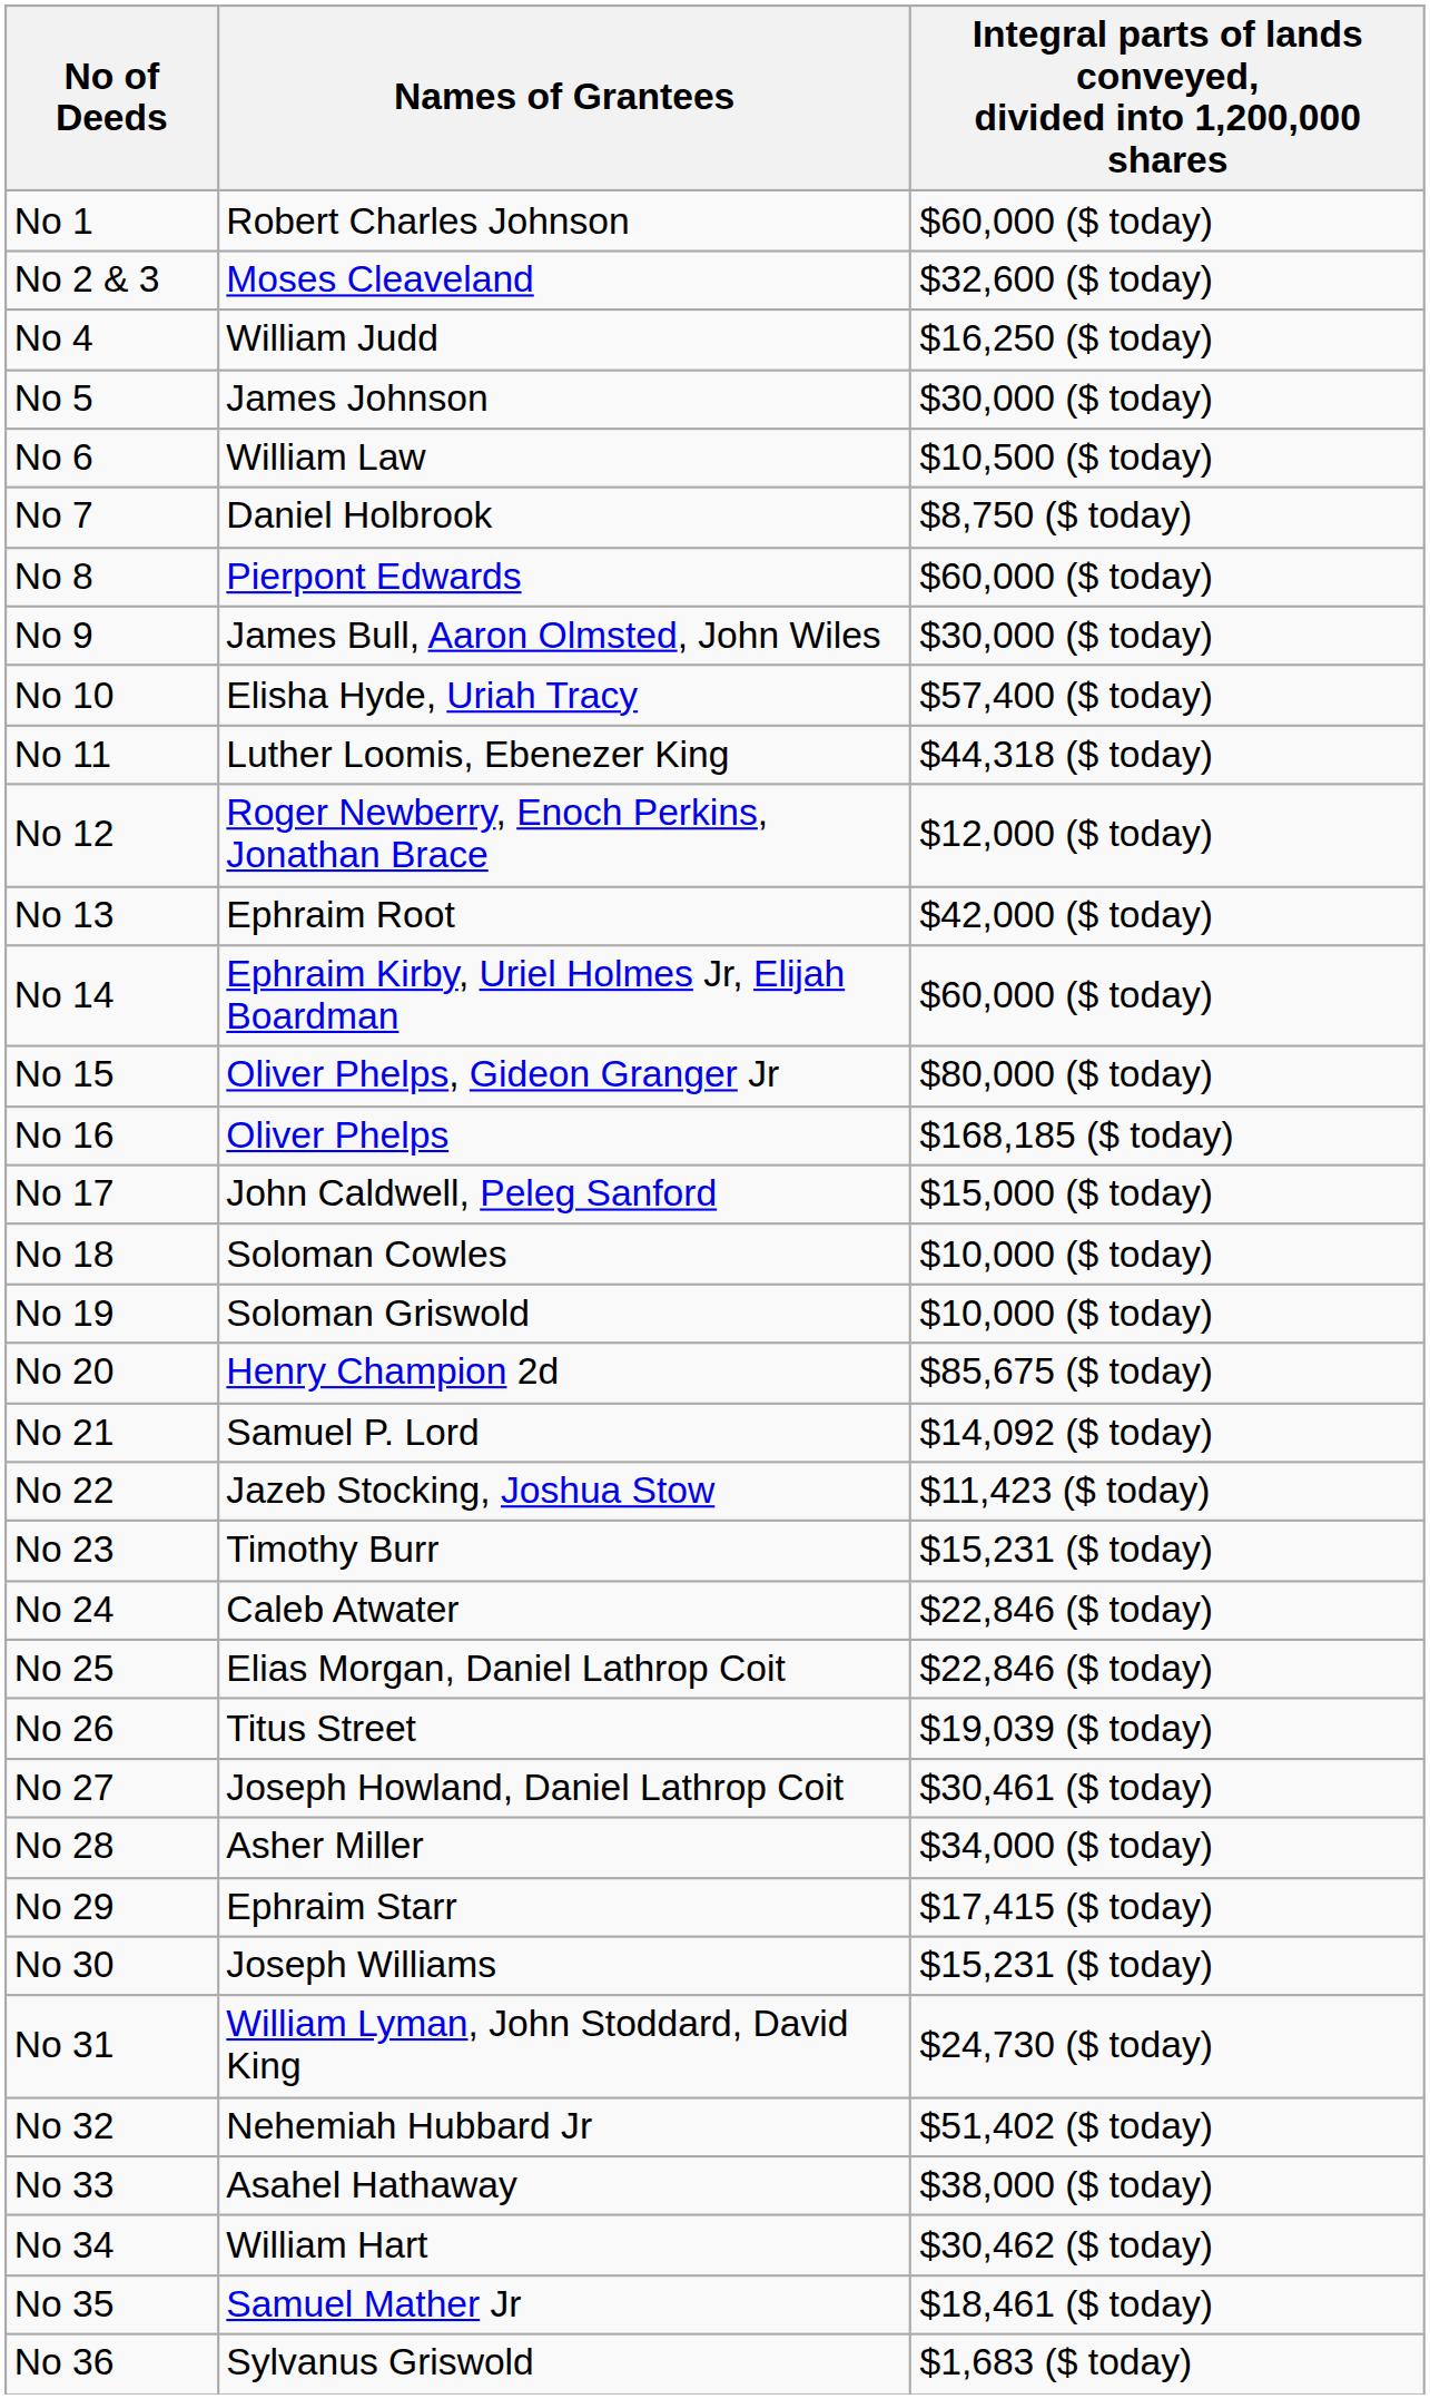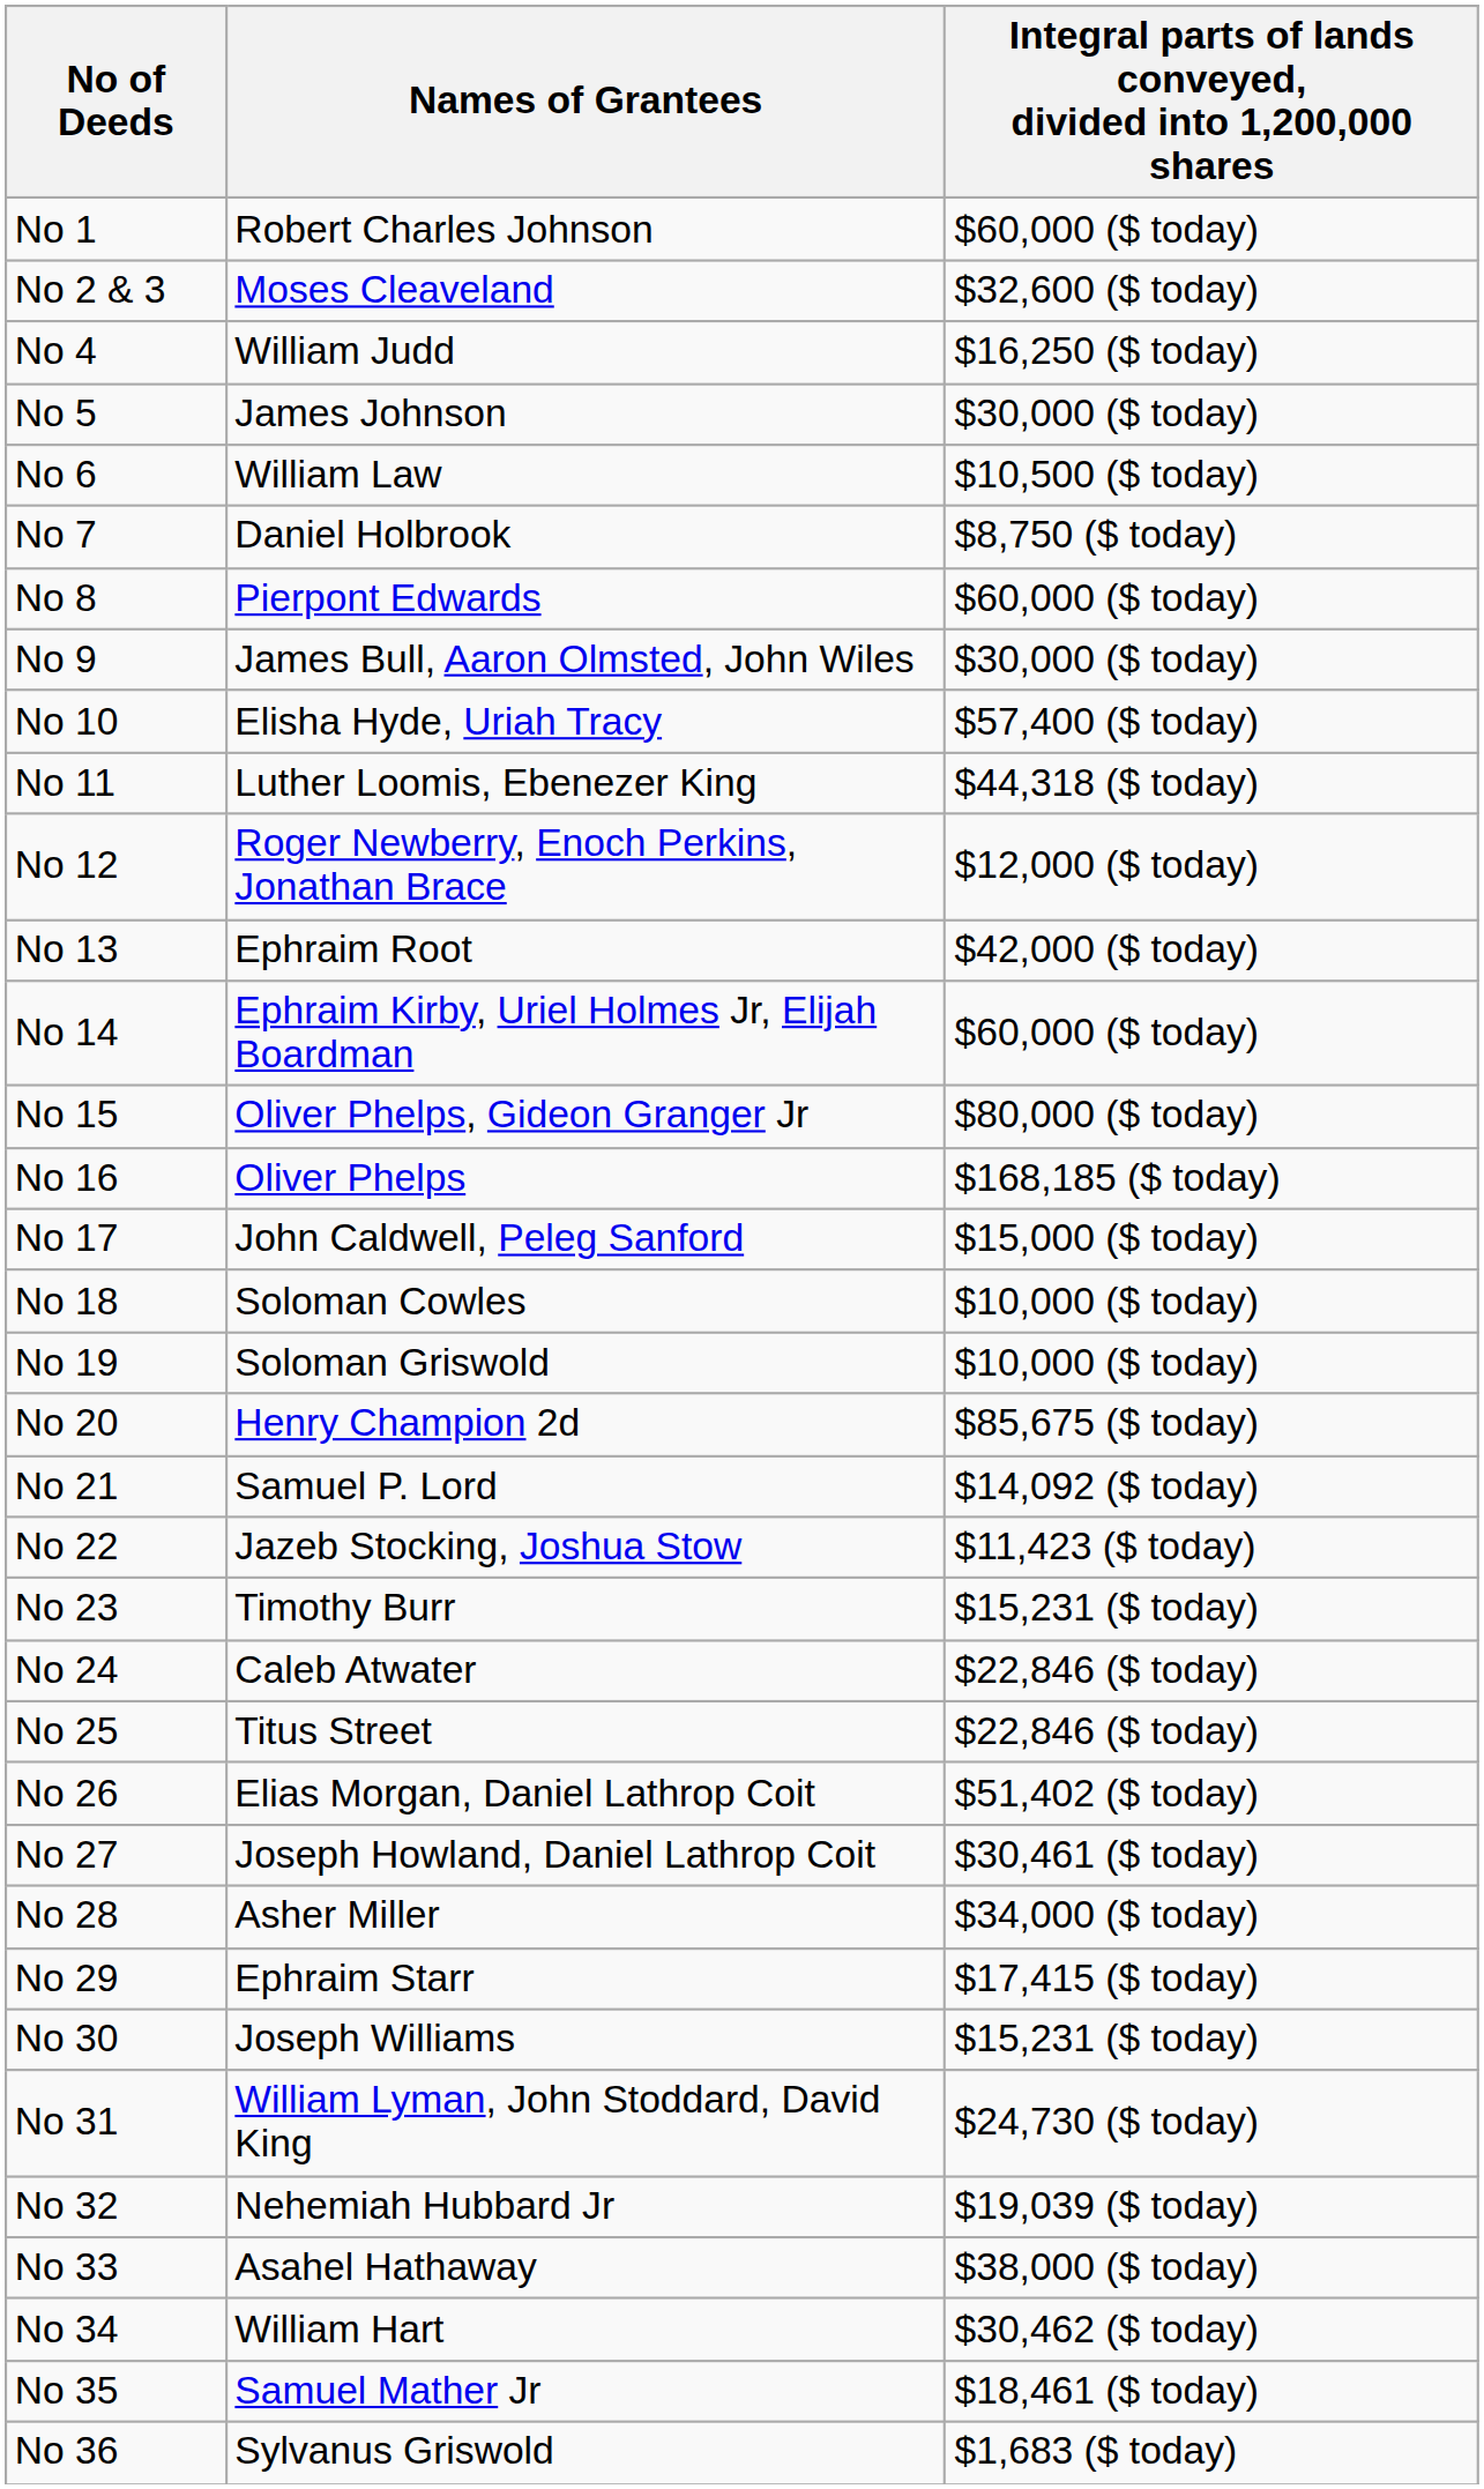No 25 | Names of Grantees: Elias Morgan, Daniel Lathrop Coit -> Titus Street
No 26 | Names of Grantees: Titus Street -> Elias Morgan, Daniel Lathrop Coit
No 26 | column 3: $19,039 ($ today) -> $51,402 ($ today)
No 32 | column 3: $51,402 ($ today) -> $19,039 ($ today)
